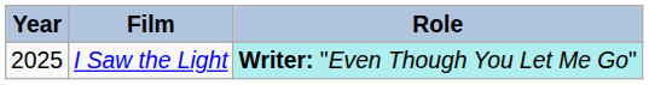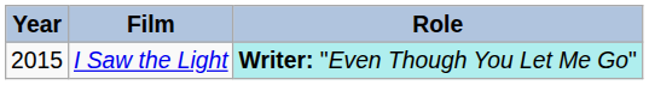I Saw the Light | Year: 2025 -> 2015
